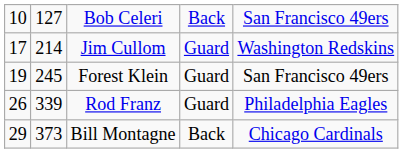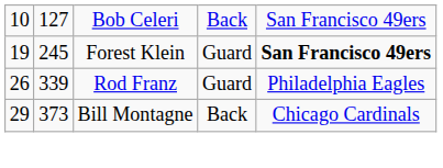- row: 17 | 214 | Jim Cullom | Guard | Washington Redskins
Forest Klein | column 5: normal -> bold
